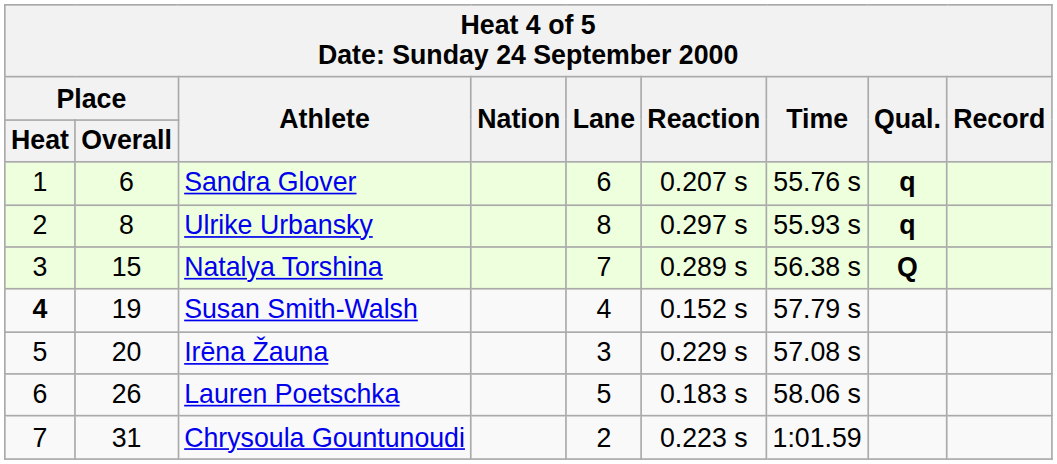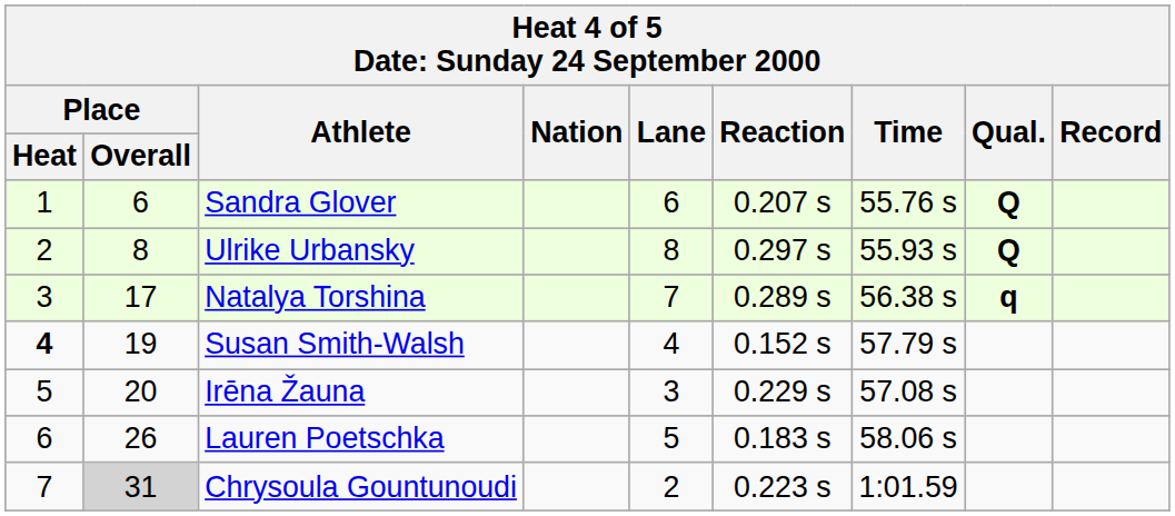Sandra Glover | Qual.: q -> Q
Ulrike Urbansky | Qual.: q -> Q
Natalya Torshina | Place / Overall: 15 -> 17
Natalya Torshina | Qual.: Q -> q
Chrysoula Gountunoudi | Place / Overall: no background -> lightgrey background
